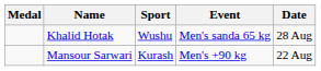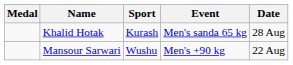Khalid Hotak | Sport: Wushu -> Kurash
Mansour Sarwari | Sport: Kurash -> Wushu
